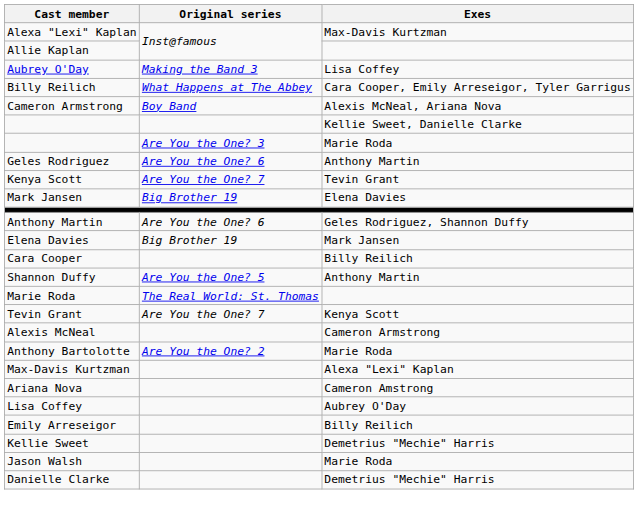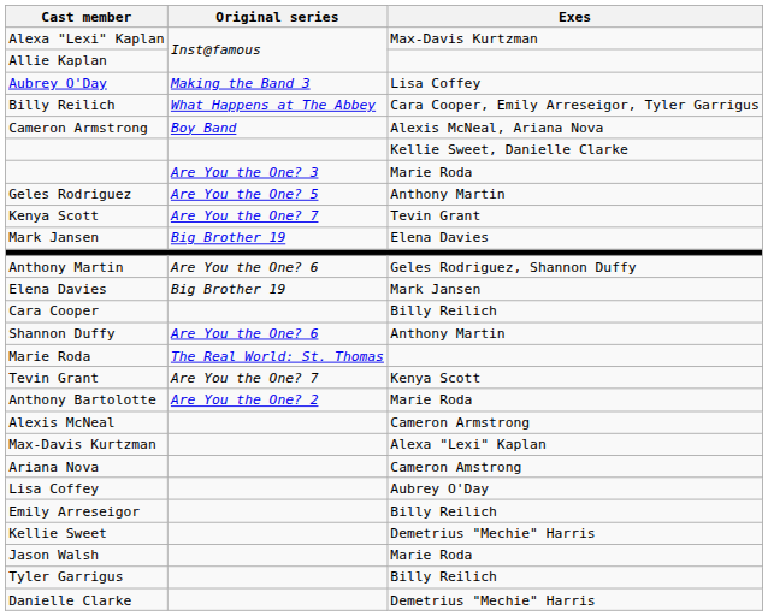Geles Rodriguez | Original series: Are You the One? 6 -> Are You the One? 5
Shannon Duffy | Original series: Are You the One? 5 -> Are You the One? 6
rows swapped: Alexis McNeal <-> Anthony Bartolotte
+ row: Tyler Garrigus | Billy Reilich
